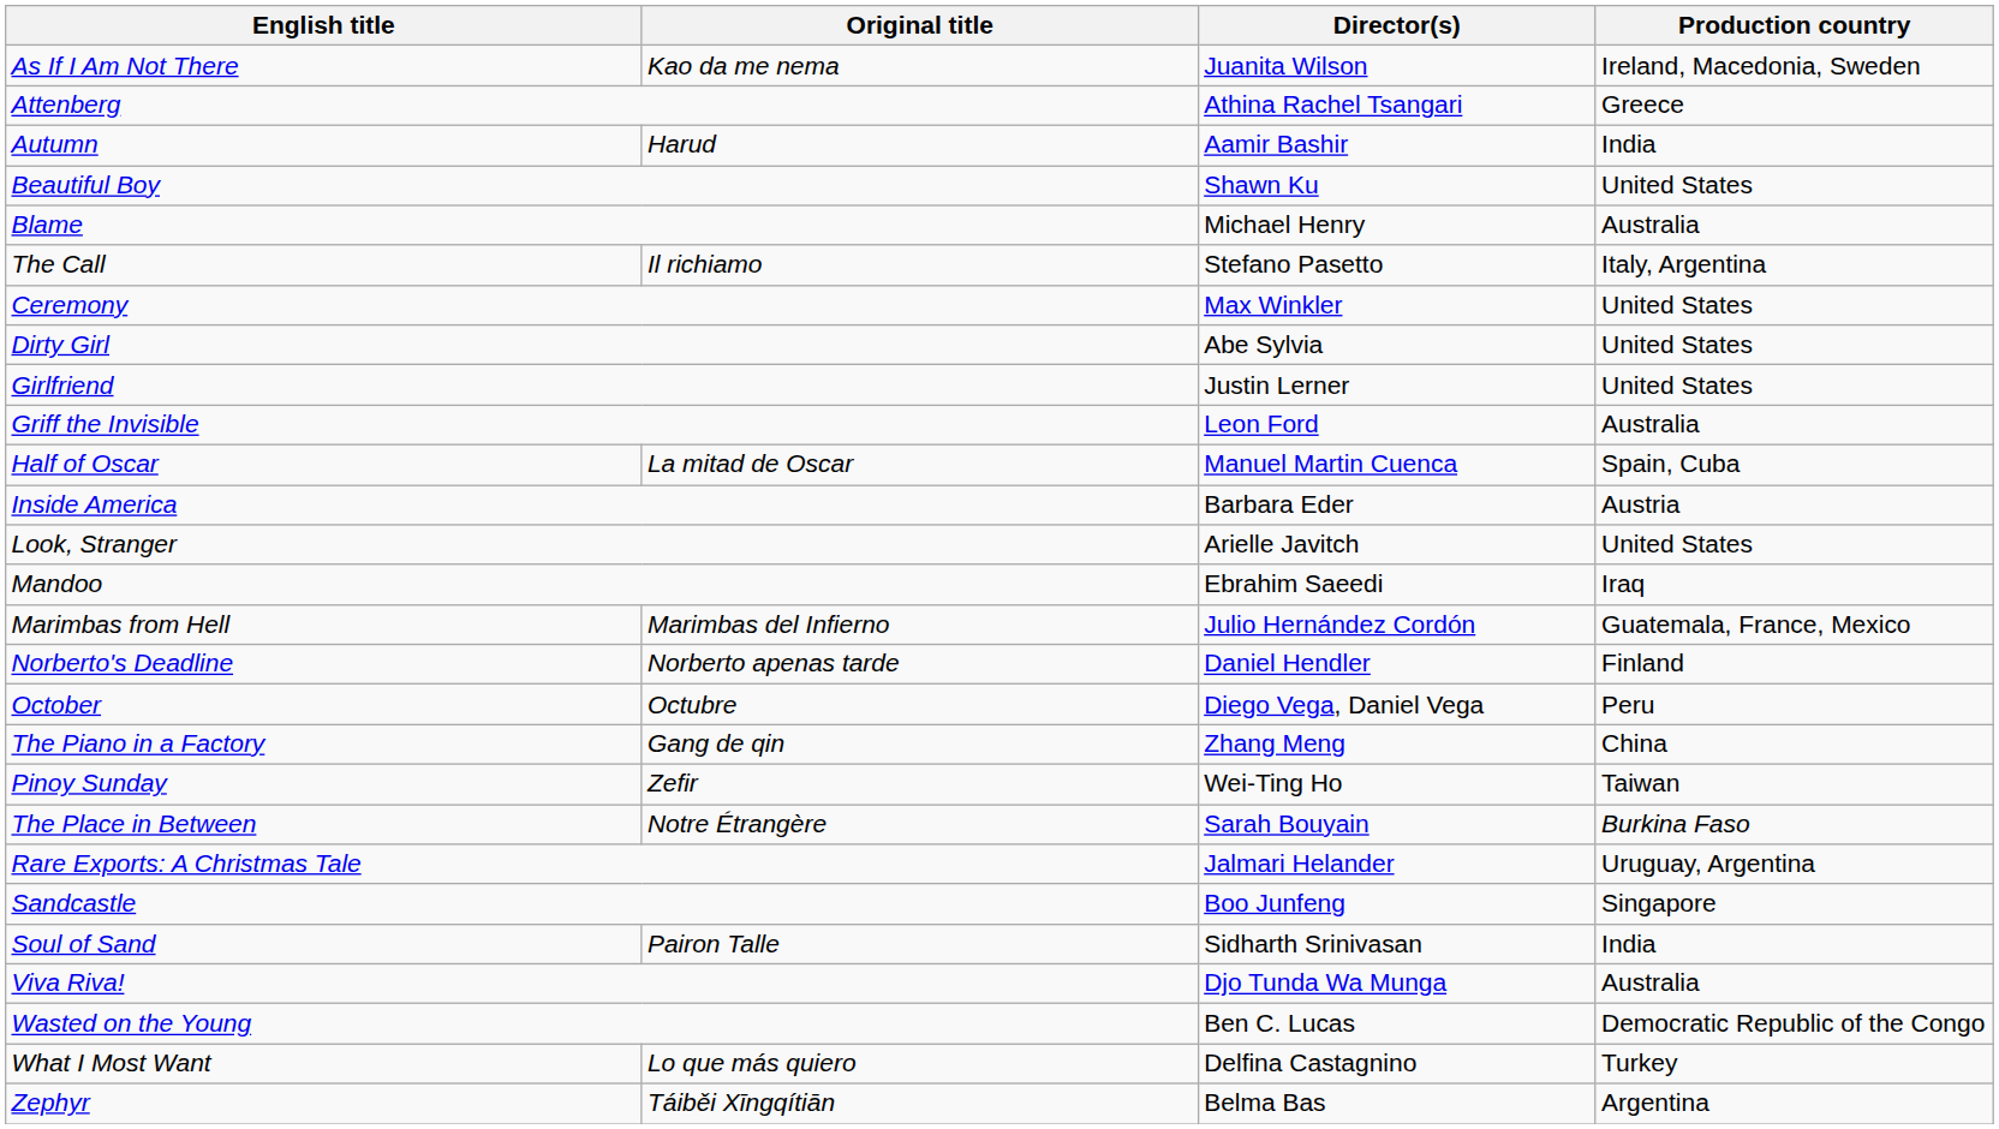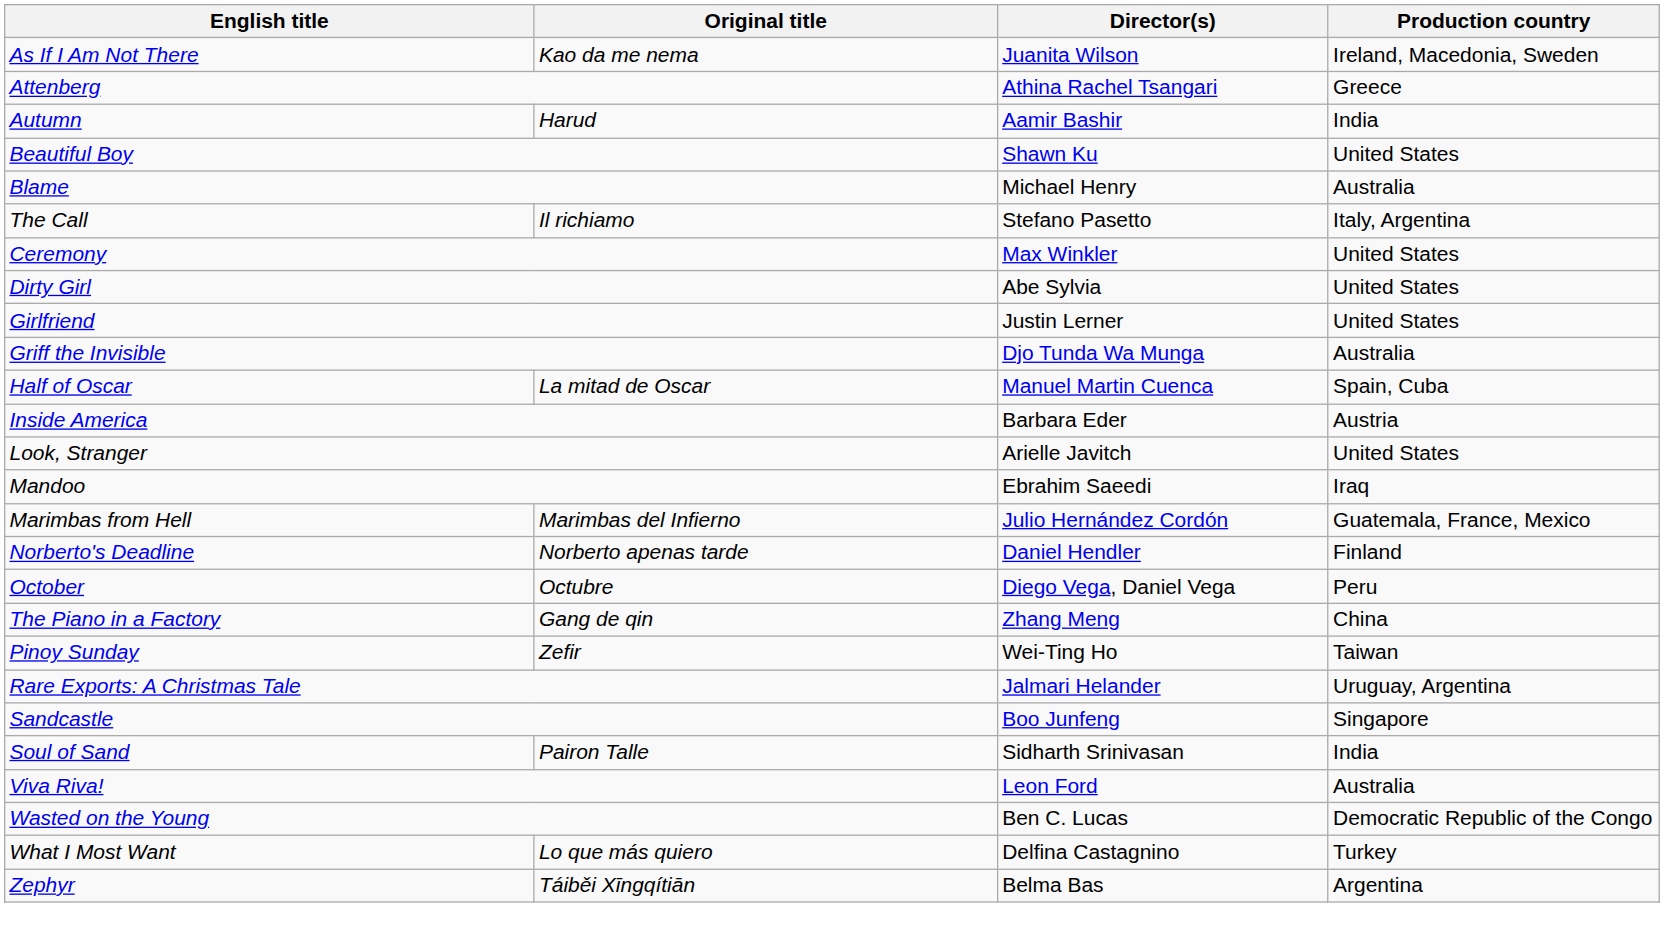Griff the Invisible | Director(s): Leon Ford -> Djo Tunda Wa Munga
- row: The Place in Between | Notre Étrangère | Sarah Bouyain | Burkina Faso
Viva Riva! | Director(s): Djo Tunda Wa Munga -> Leon Ford
